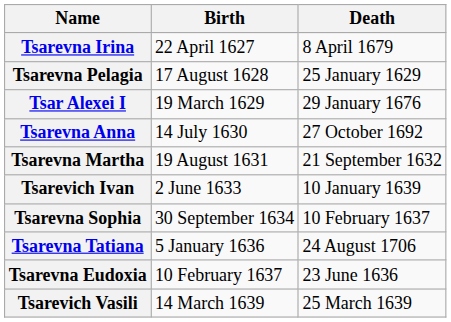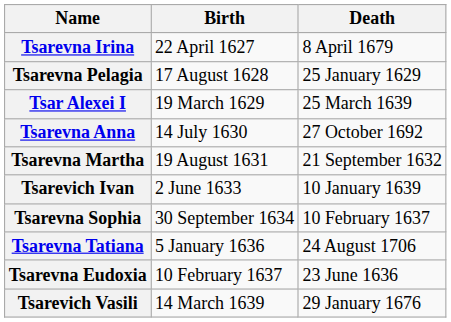Tsar Alexei I | Death: 29 January 1676 -> 25 March 1639
Tsarevich Vasili | Death: 25 March 1639 -> 29 January 1676
